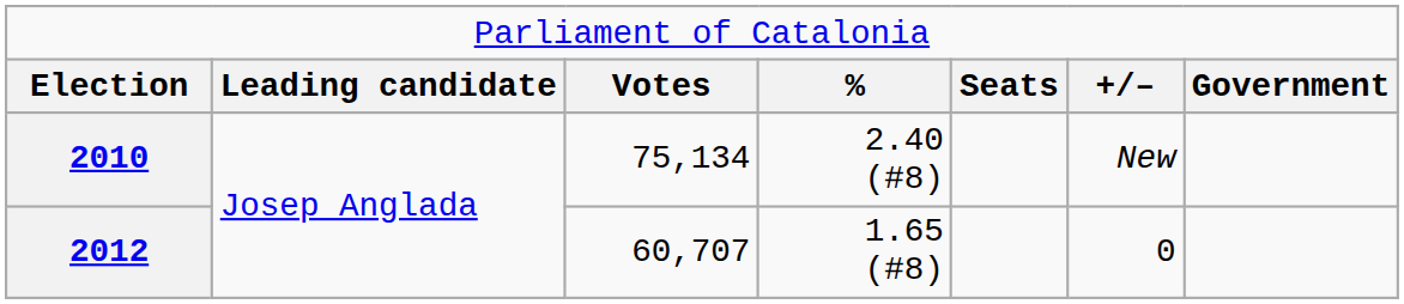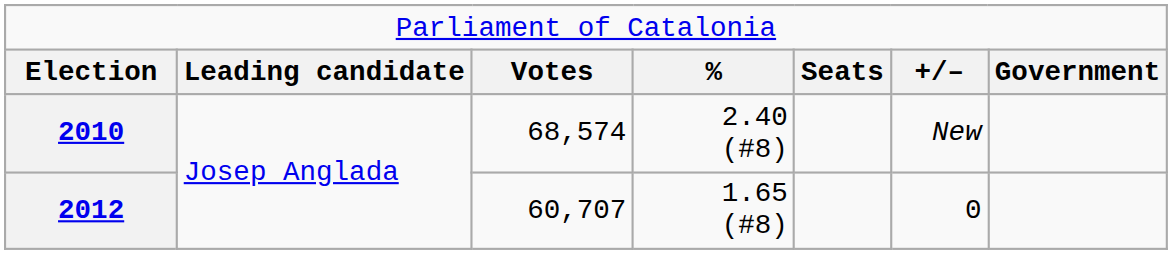2010 | column 3: 75,134 -> 68,574
